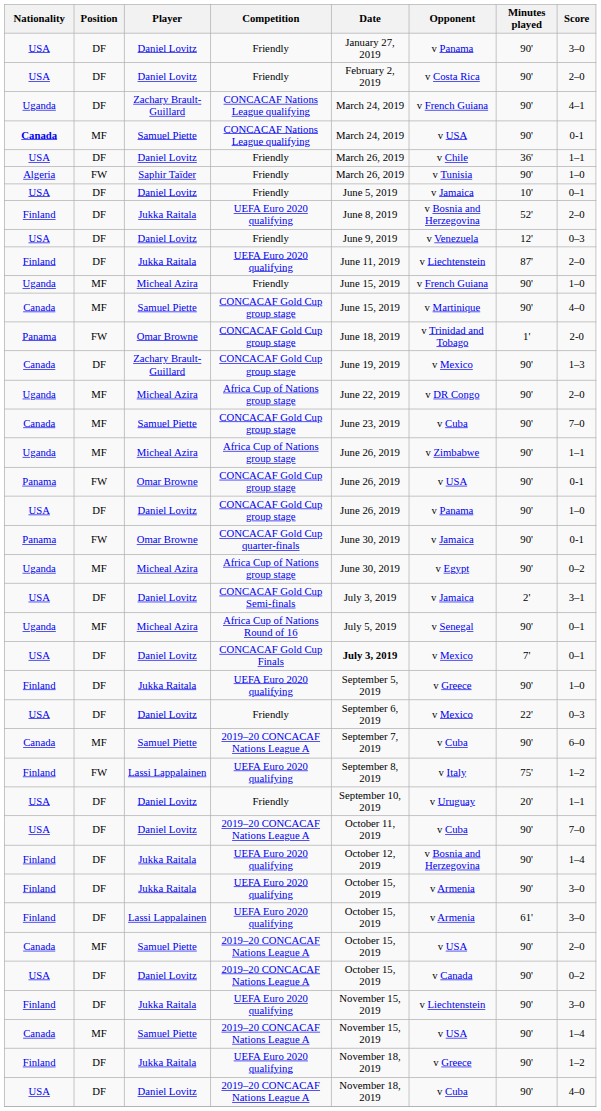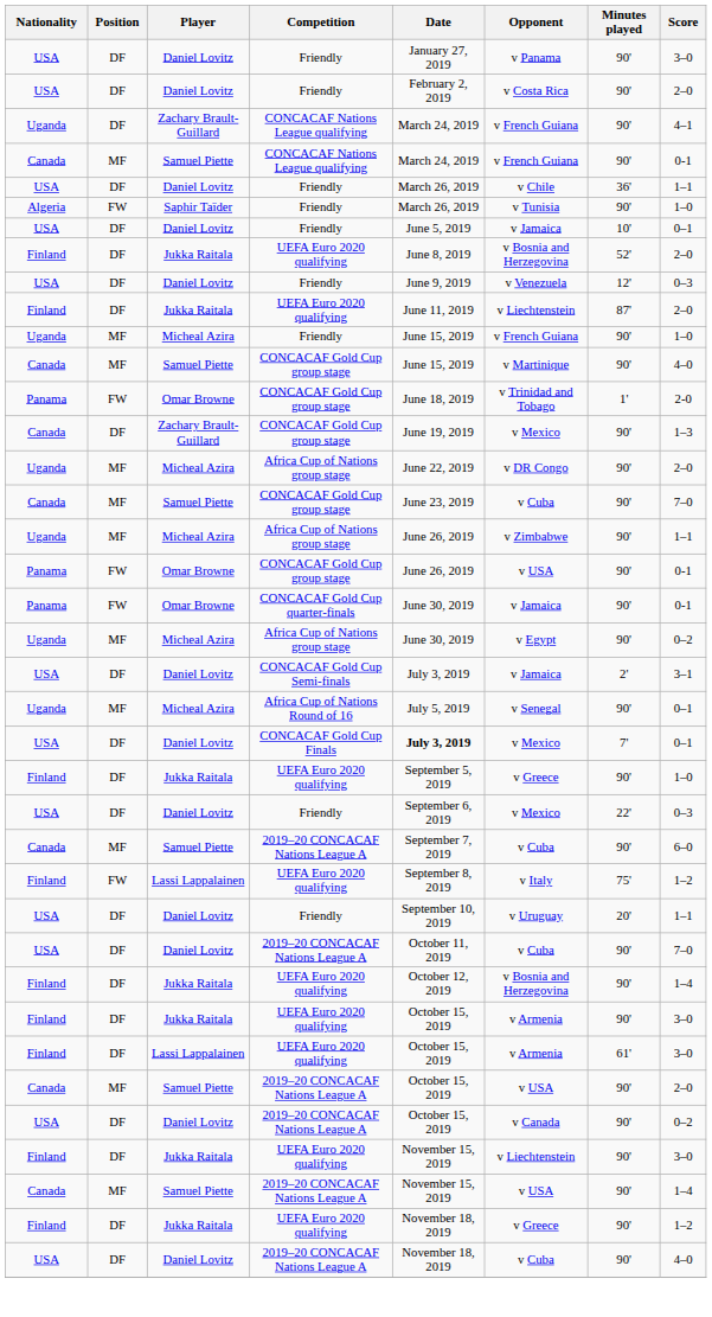Samuel Piette / CONCACAF Nations League qualifying | Nationality: bold -> normal
Samuel Piette / CONCACAF Nations League qualifying | Opponent: v USA -> v French Guiana
- row: USA | DF | Daniel Lovitz | CONCACAF Gold Cup group stage | June 26, 2019 | v Panama | 90' | 1–0
